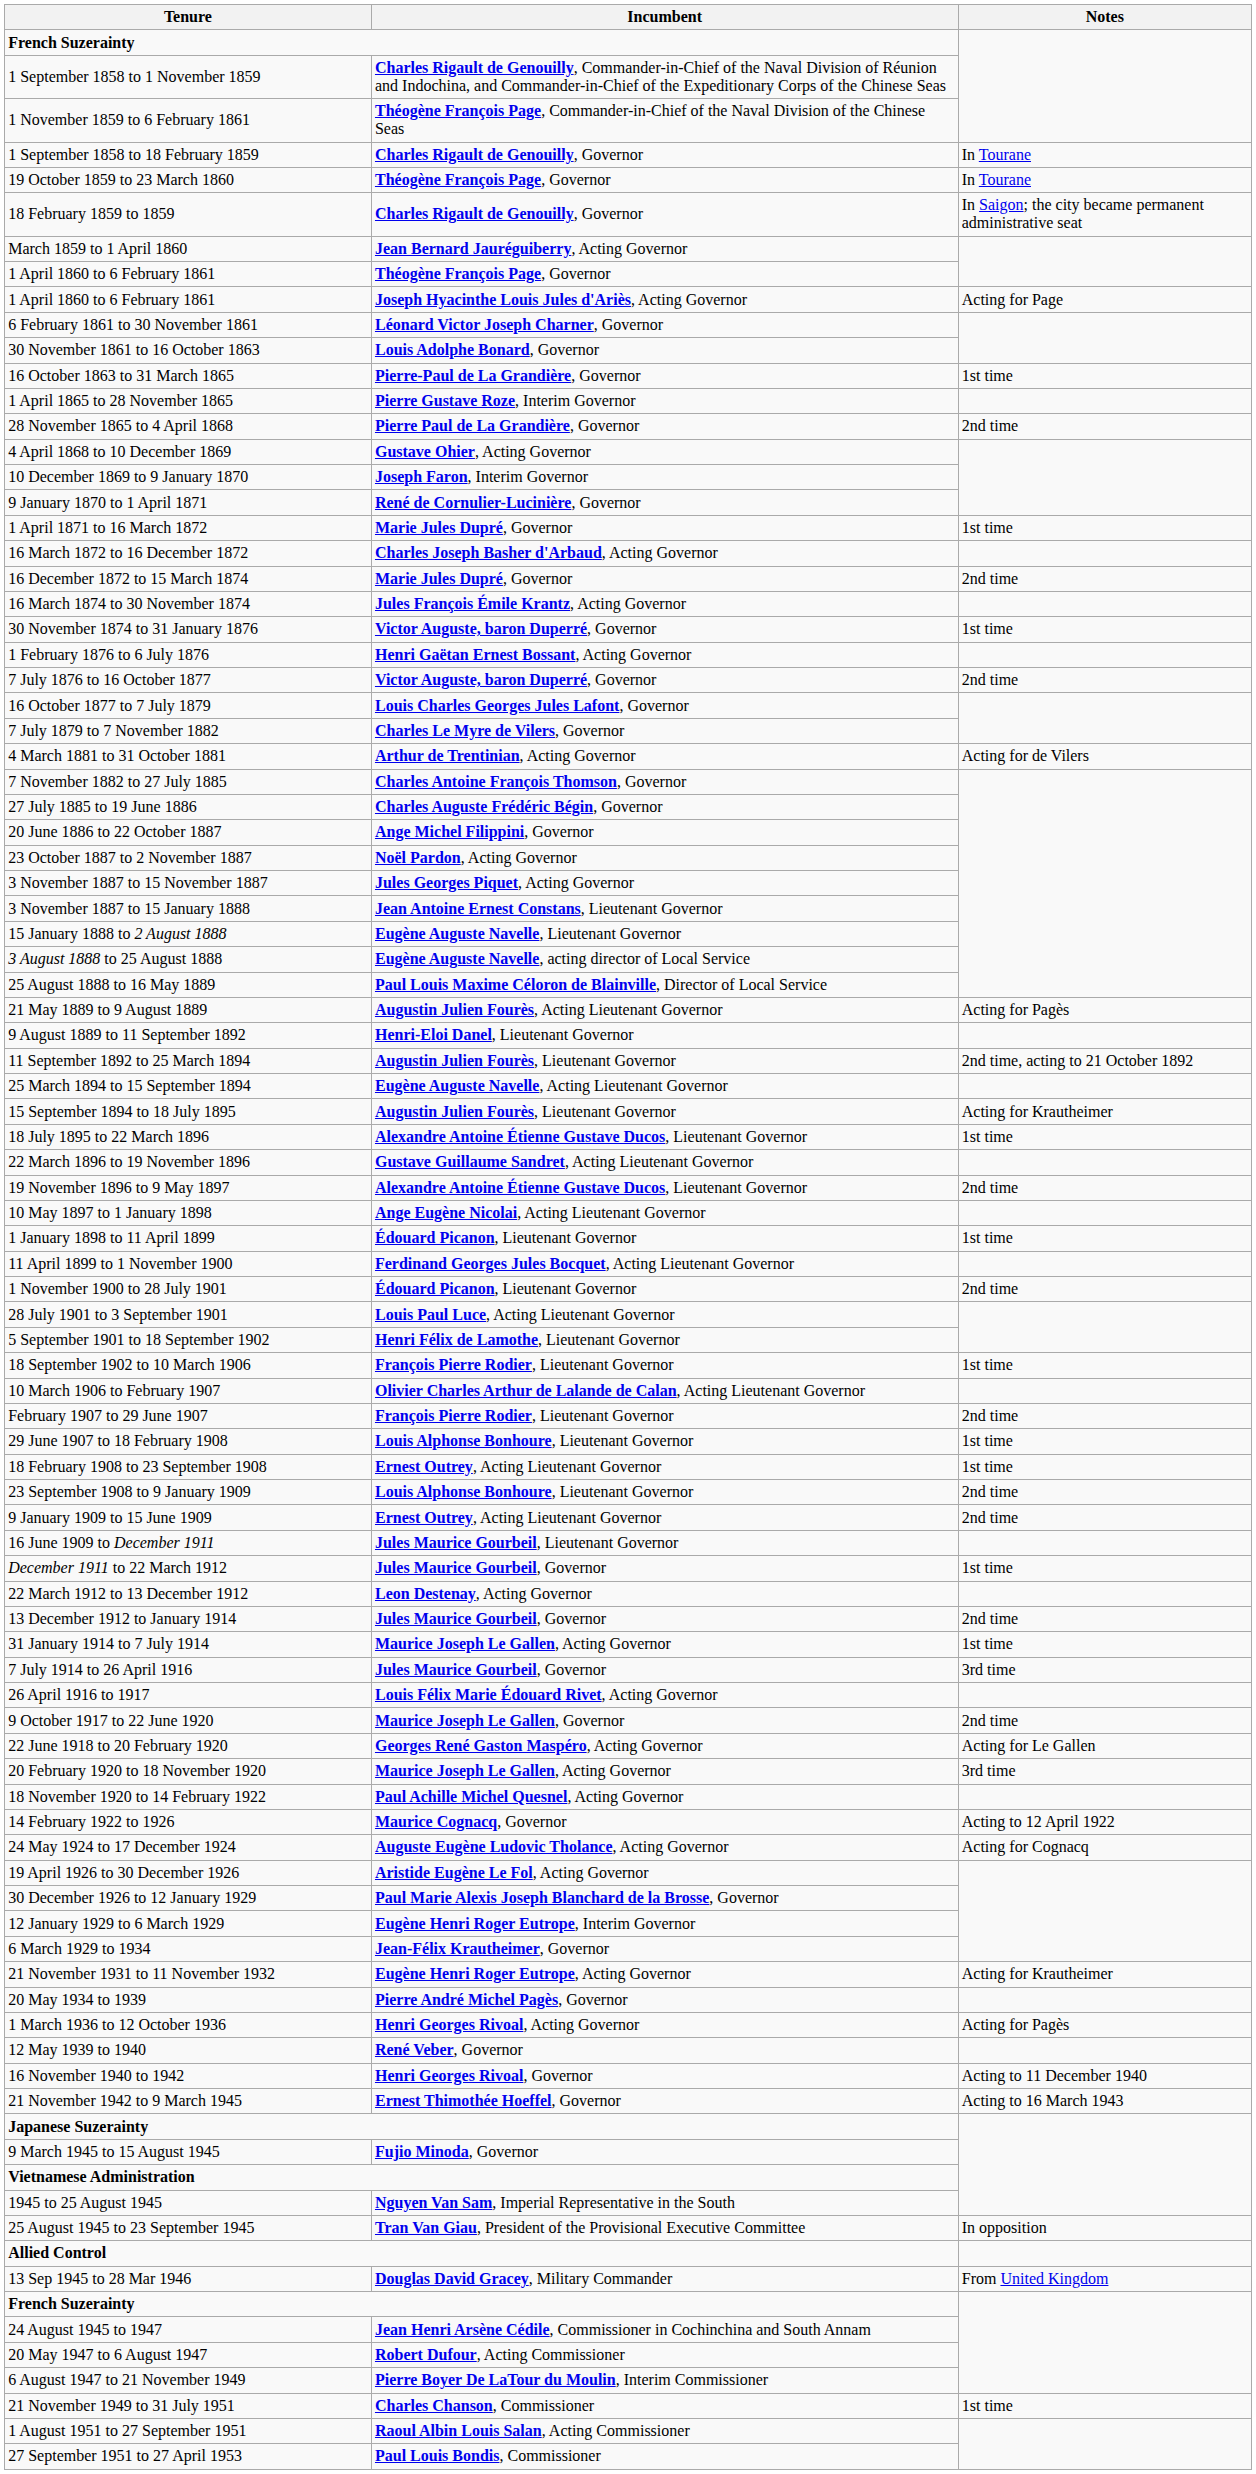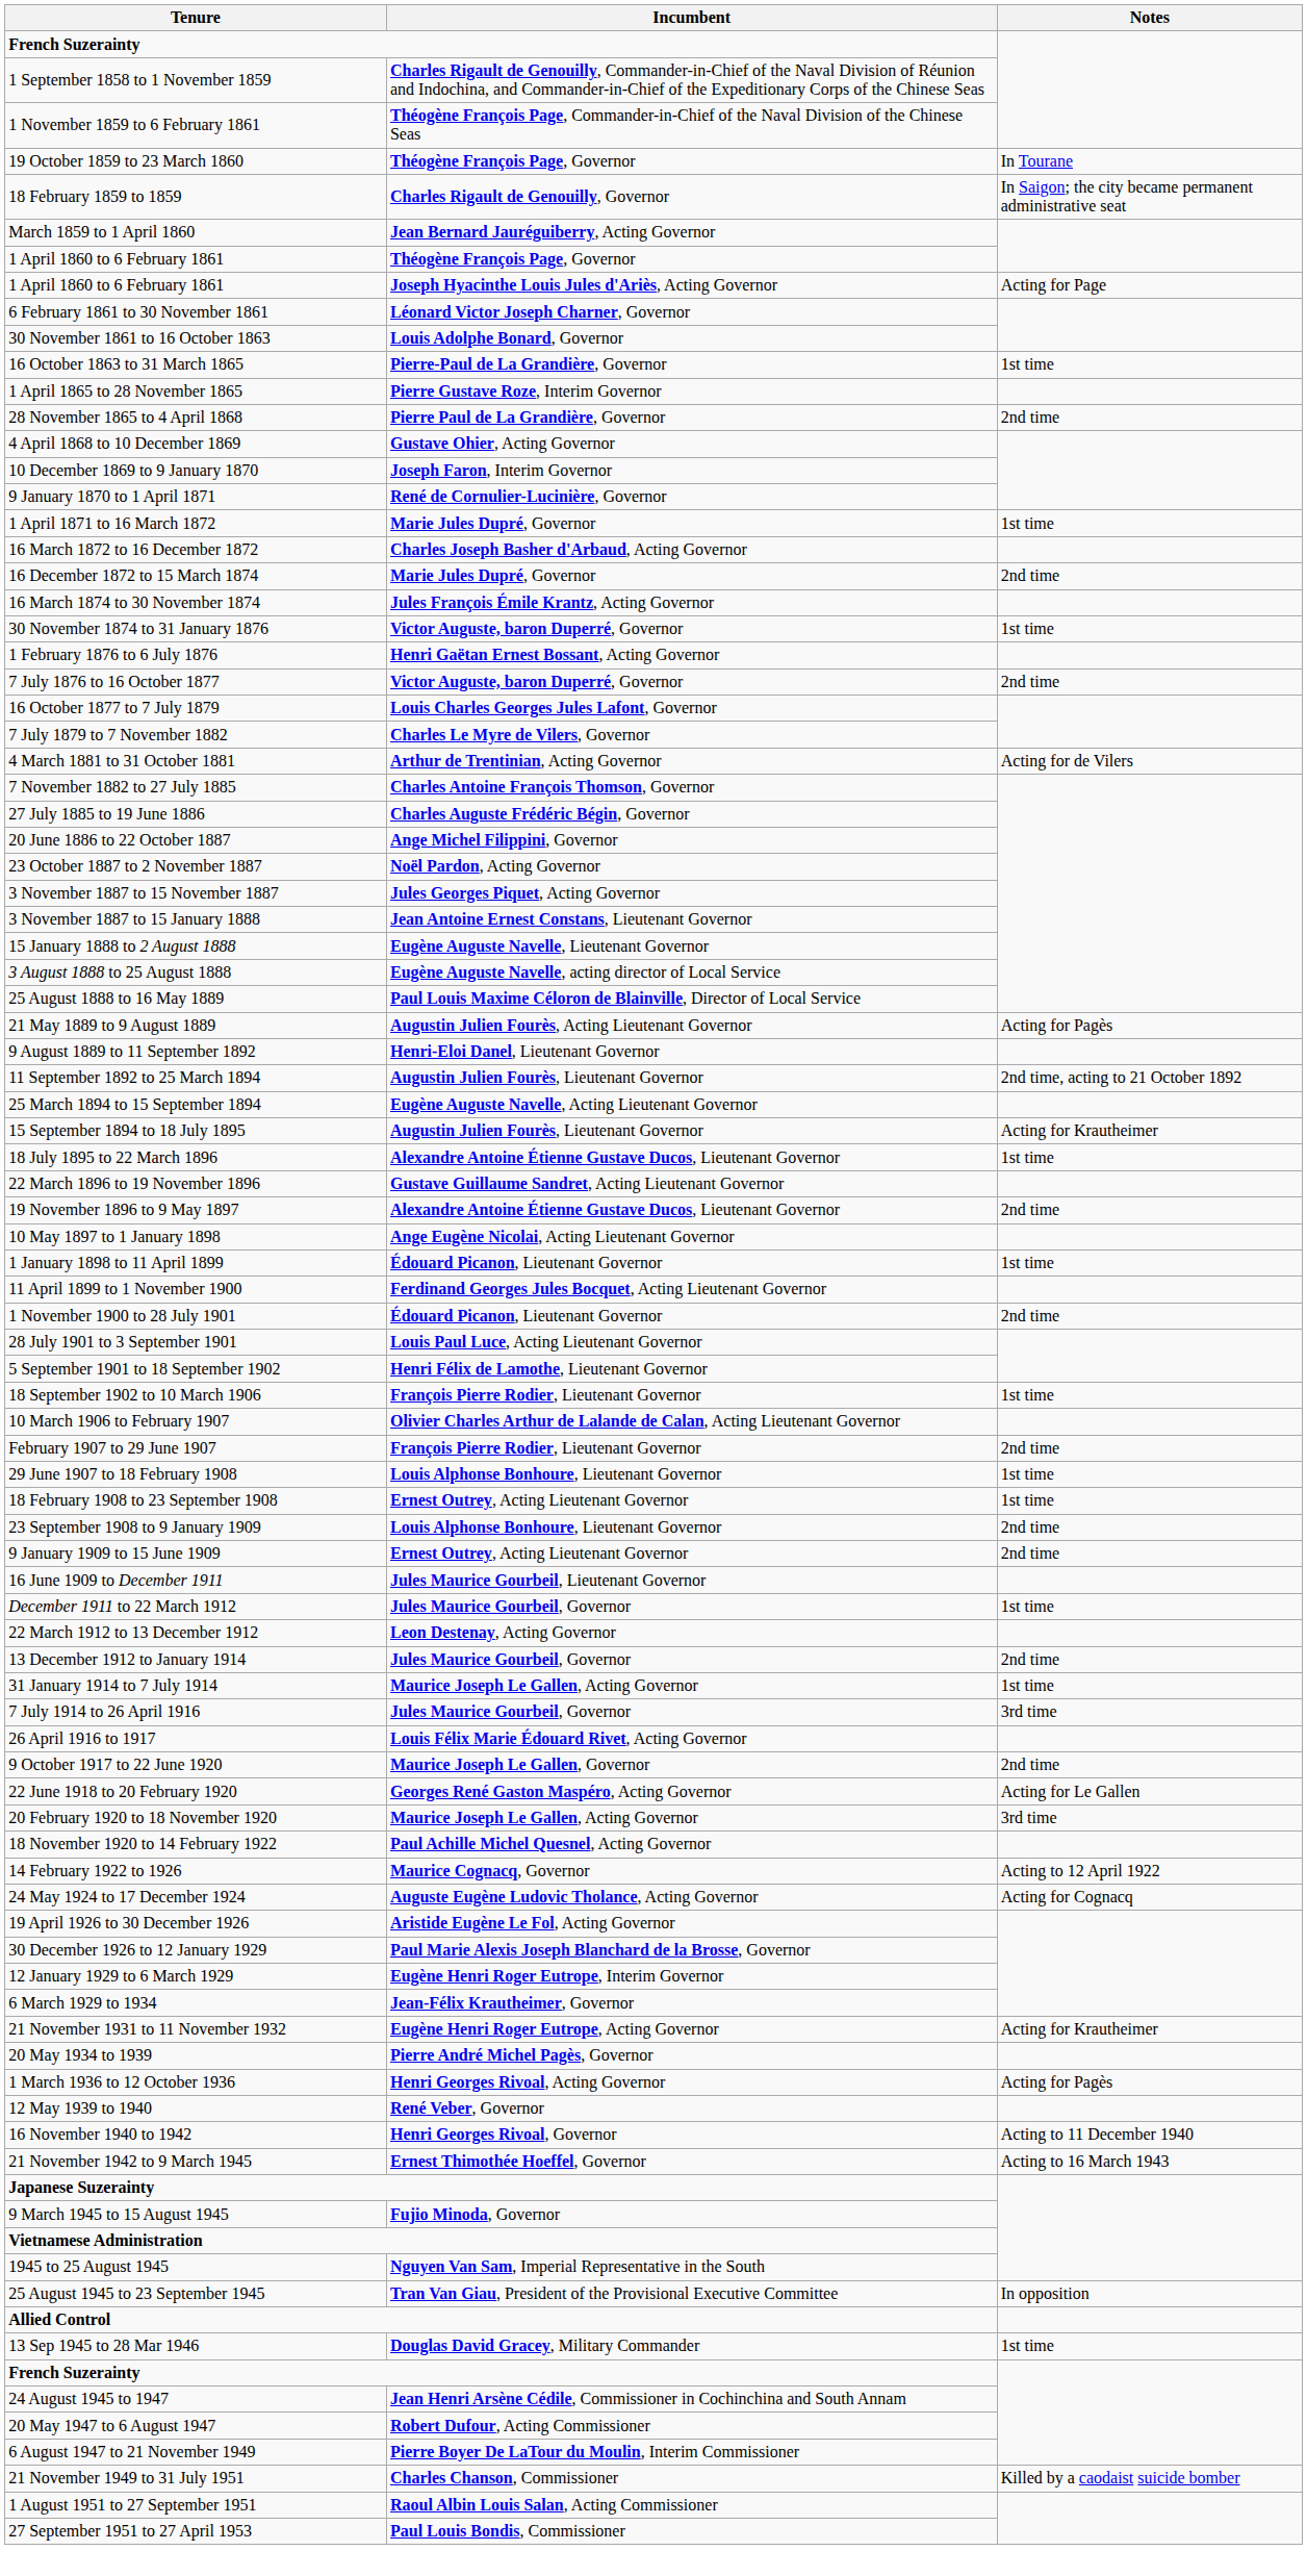- row: 1 September 1858 to 18 February 1859 | Charles Rigault de Genouilly, Governor | In Tourane
13 Sep 1945 to 28 Mar 1946 | Notes: From United Kingdom -> 1st time
21 November 1949 to 31 July 1951 | Notes: 1st time -> Killed by a caodaist suicide bomber
